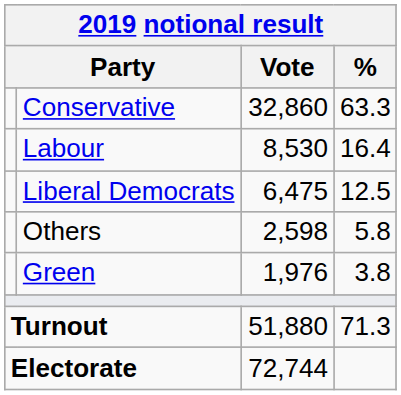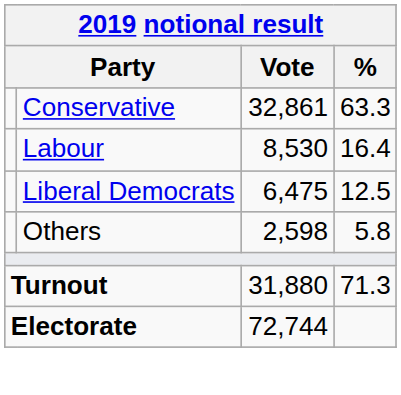Conservative | Vote: 32,860 -> 32,861
- row: Green | 1,976 | 3.8
Turnout | Vote: 51,880 -> 31,880
